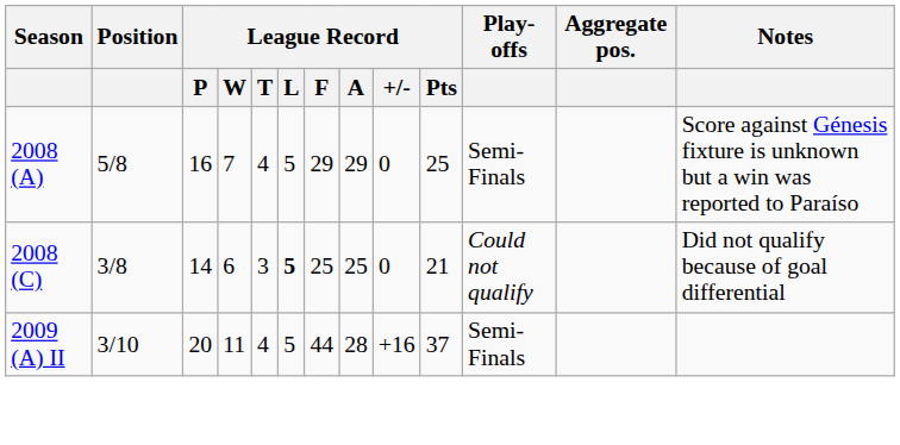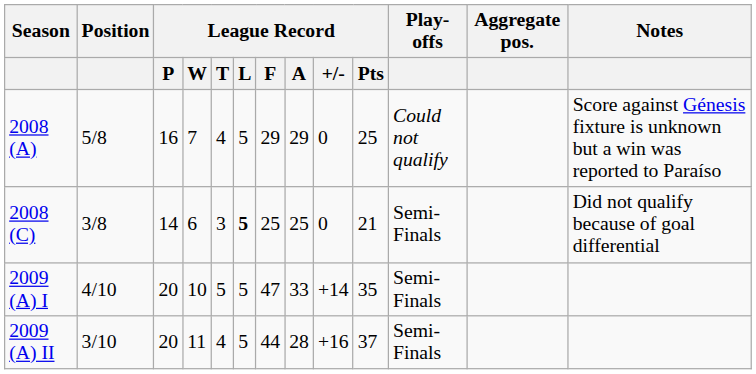2008 (A) | Play-offs: Semi-Finals -> Could not qualify
2008 (C) | Play-offs: Could not qualify -> Semi-Finals
+ row: 2009 (A) I | 4/10 | 20 | 10 | 5 | 5 | 47 | 33 | +14 | 35 | Semi-Finals
